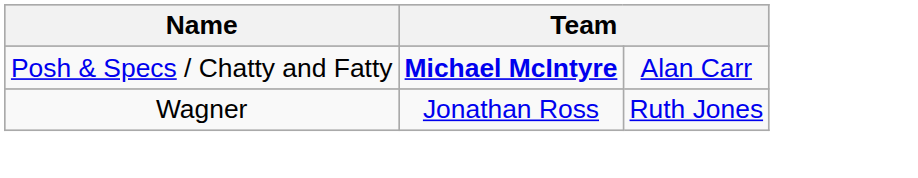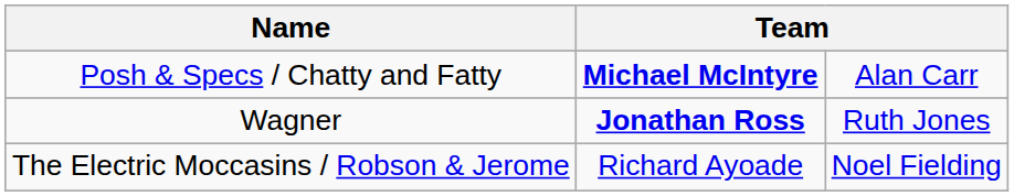Wagner | column 2: normal -> bold
+ row: The Electric Moccasins / Robson & Jerome | Richard Ayoade | Noel Fielding
